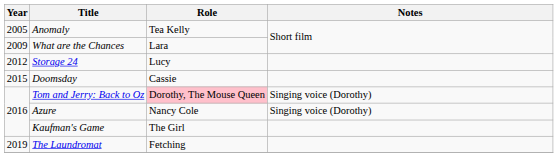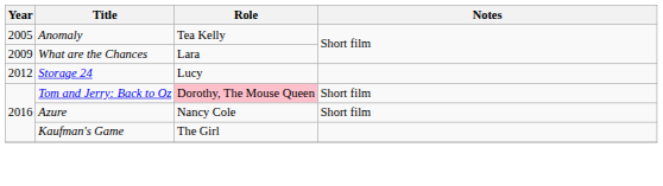- row: 2015 | Doomsday | Cassie
Tom and Jerry: Back to Oz | Notes: Singing voice (Dorothy) -> Short film
Azure | Notes: Singing voice (Dorothy) -> Short film
- row: 2019 | The Laundromat | Fetching
